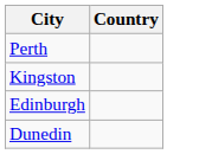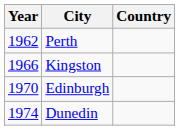+ column: Year | 1962 | 1966 | 1970 | 1974
